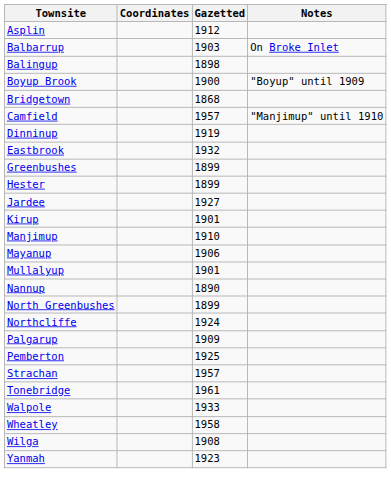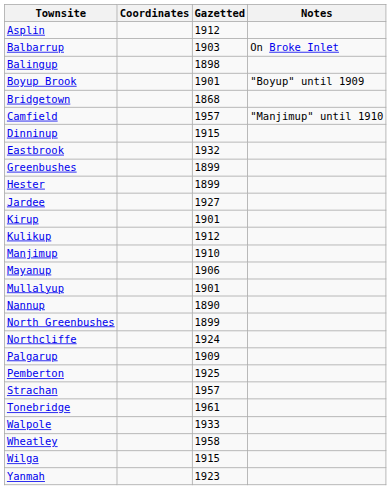Boyup Brook | Gazetted: 1900 -> 1901
Dinninup | Gazetted: 1919 -> 1915
+ row: Kulikup | 1912
Wilga | Gazetted: 1908 -> 1915
